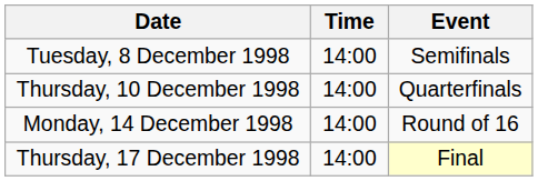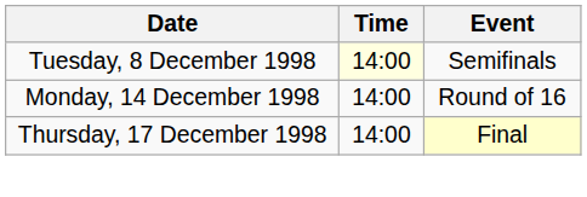Tuesday, 8 December 1998 | Time: no background -> lightyellow background
- row: Thursday, 10 December 1998 | 14:00 | Quarterfinals
